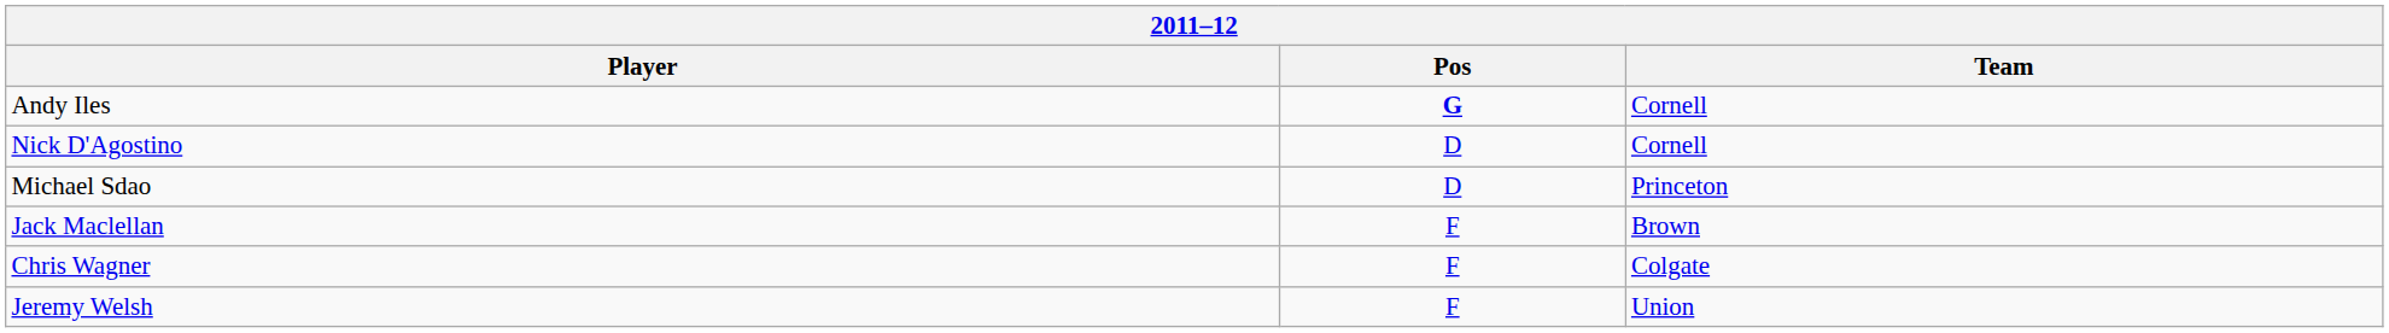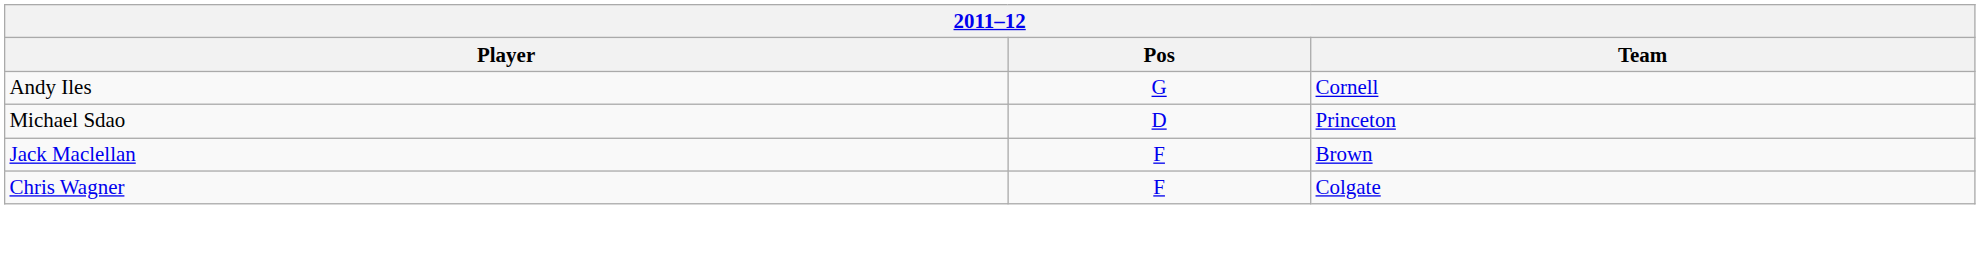Andy Iles | Pos: bold -> normal
- row: Nick D'Agostino | D | Cornell
- row: Jeremy Welsh | F | Union
